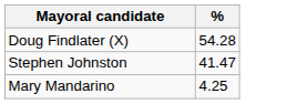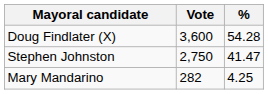+ column: Vote | 3,600 | 2,750 | 282
